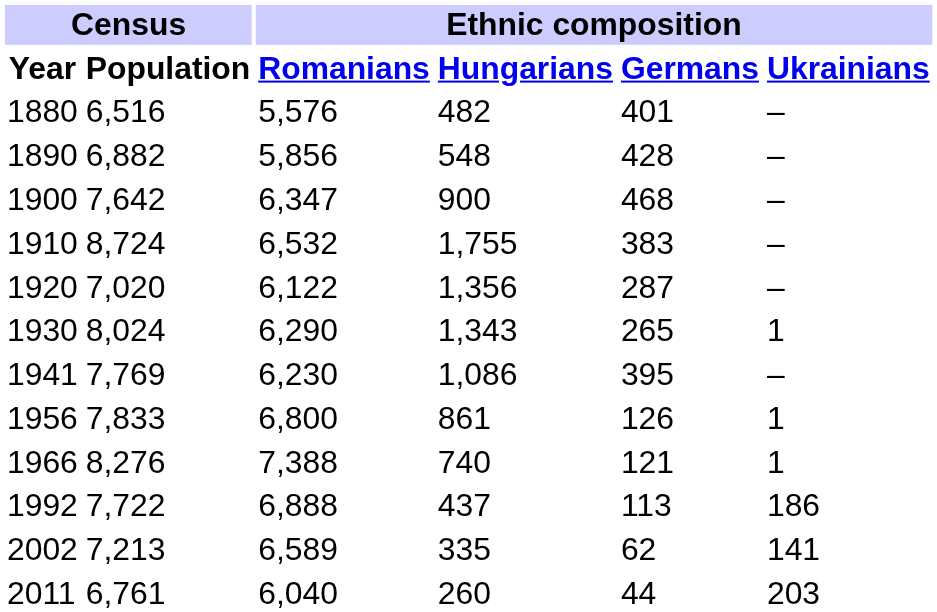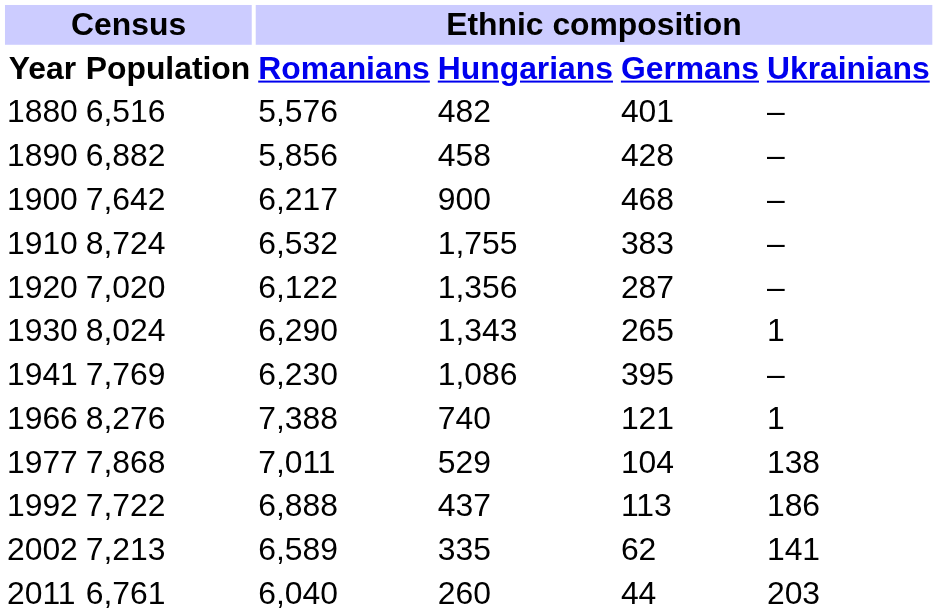1890 | Ethnic composition / Hungarians: 548 -> 458
1900 | Ethnic composition / Romanians: 6,347 -> 6,217
- row: 1956 | 7,833 | 6,800 | 861 | 126 | 1
+ row: 1977 | 7,868 | 7,011 | 529 | 104 | 138
